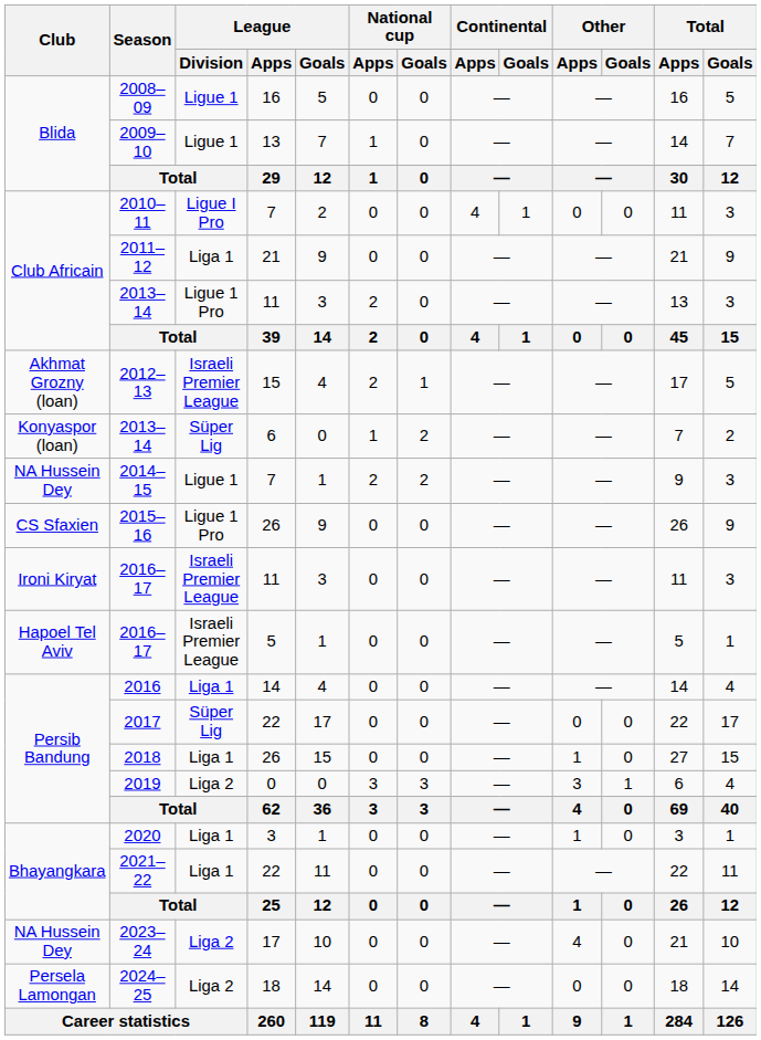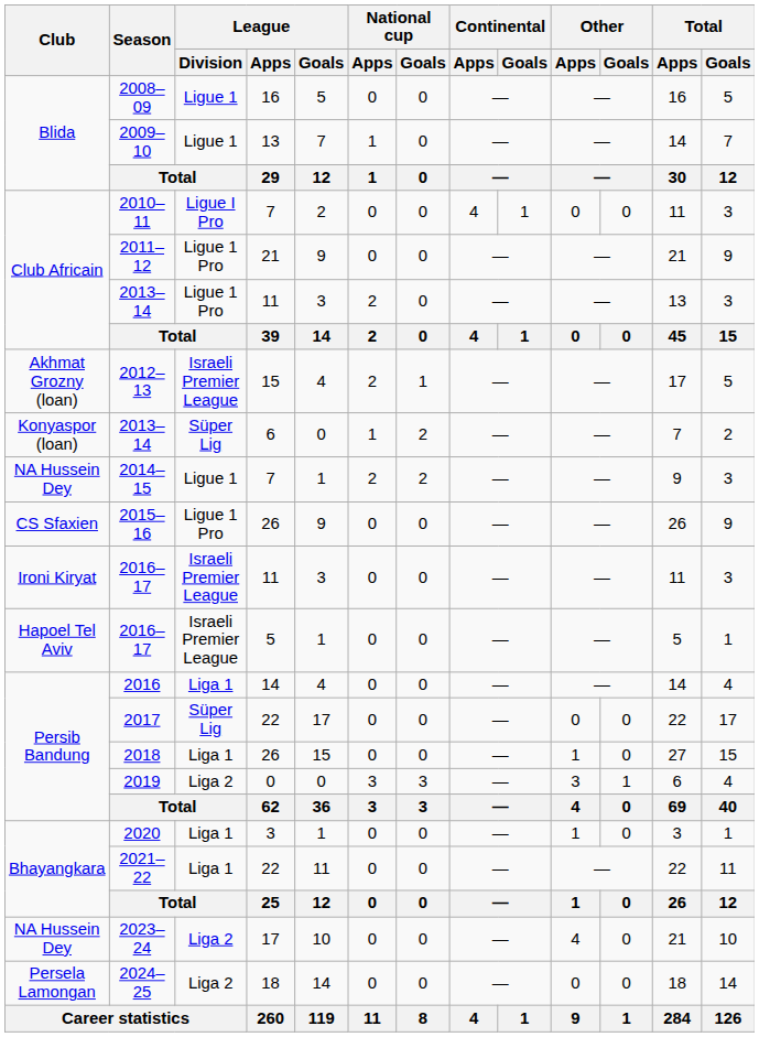2011–12 | League / Division: Liga 1 -> Ligue 1 Pro
